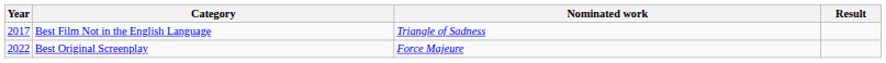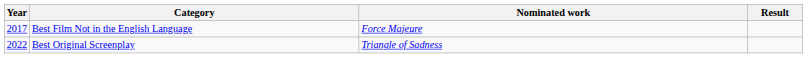Best Film Not in the English Language | Nominated work: Triangle of Sadness -> Force Majeure
Best Original Screenplay | Nominated work: Force Majeure -> Triangle of Sadness
